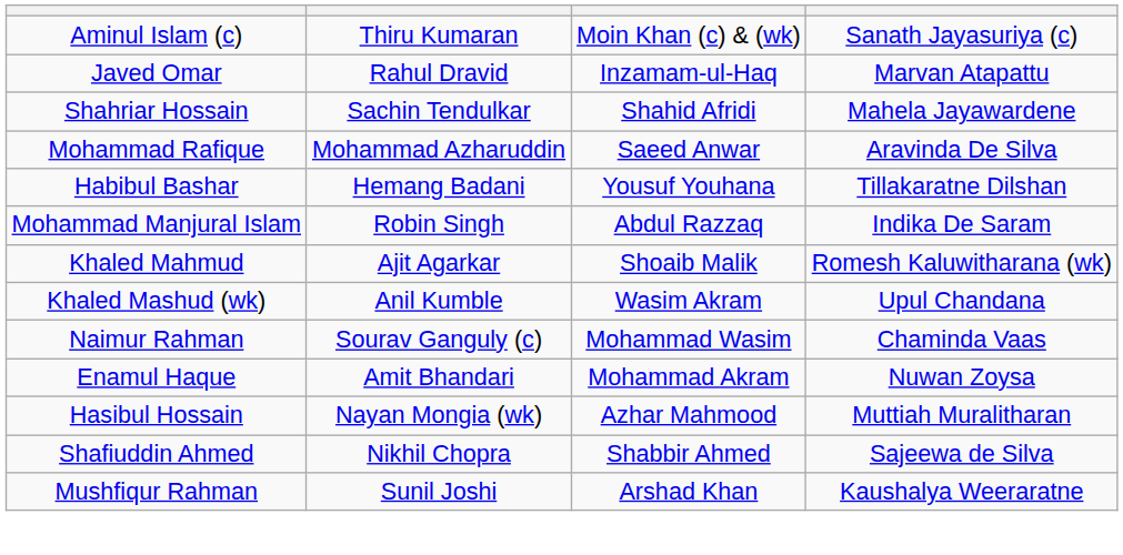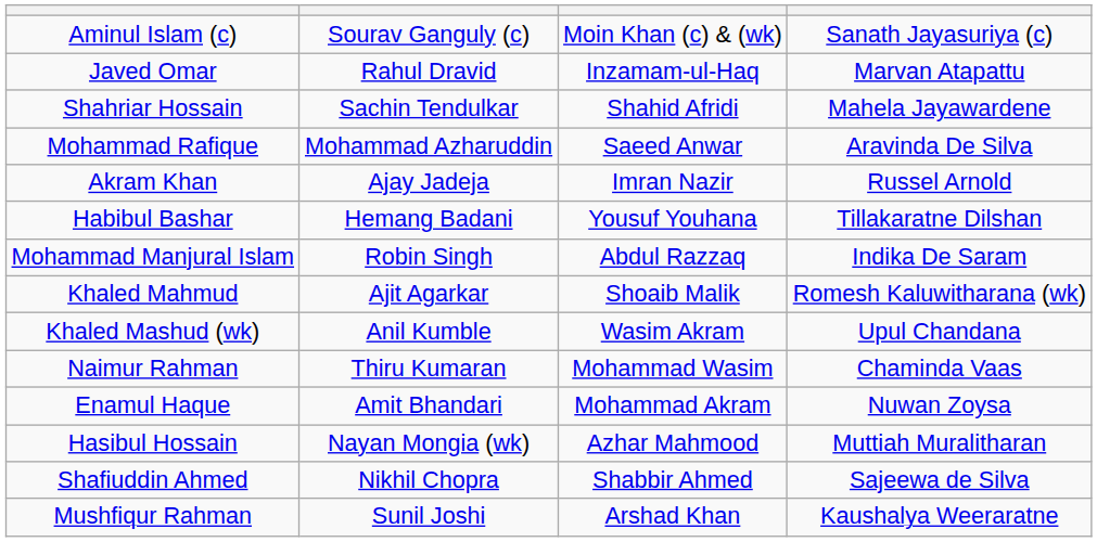Aminul Islam (c) | column 2: Thiru Kumaran -> Sourav Ganguly (c)
+ row: Akram Khan | Ajay Jadeja | Imran Nazir | Russel Arnold
Naimur Rahman | column 2: Sourav Ganguly (c) -> Thiru Kumaran
